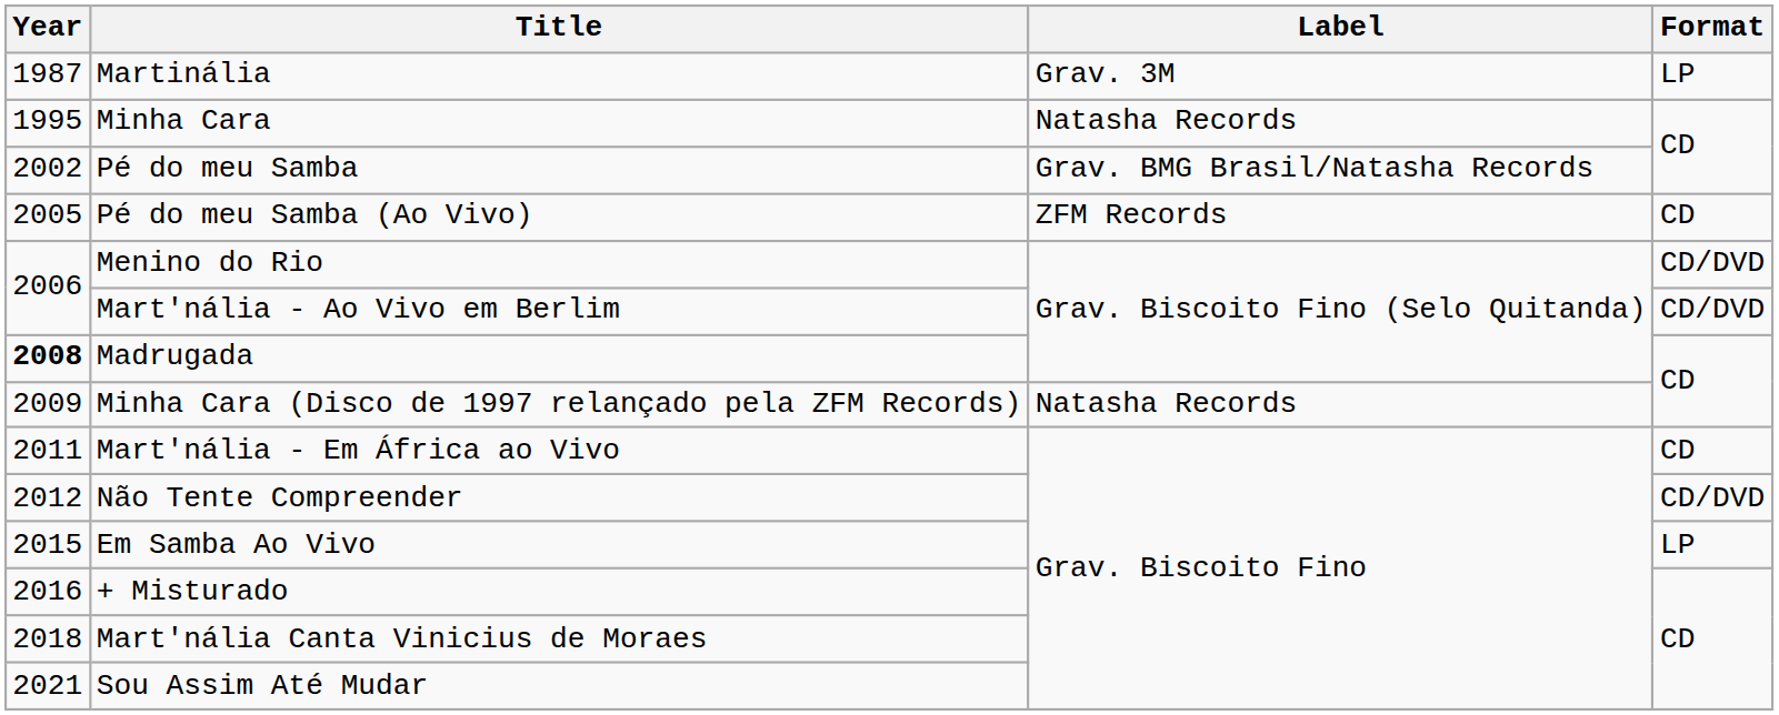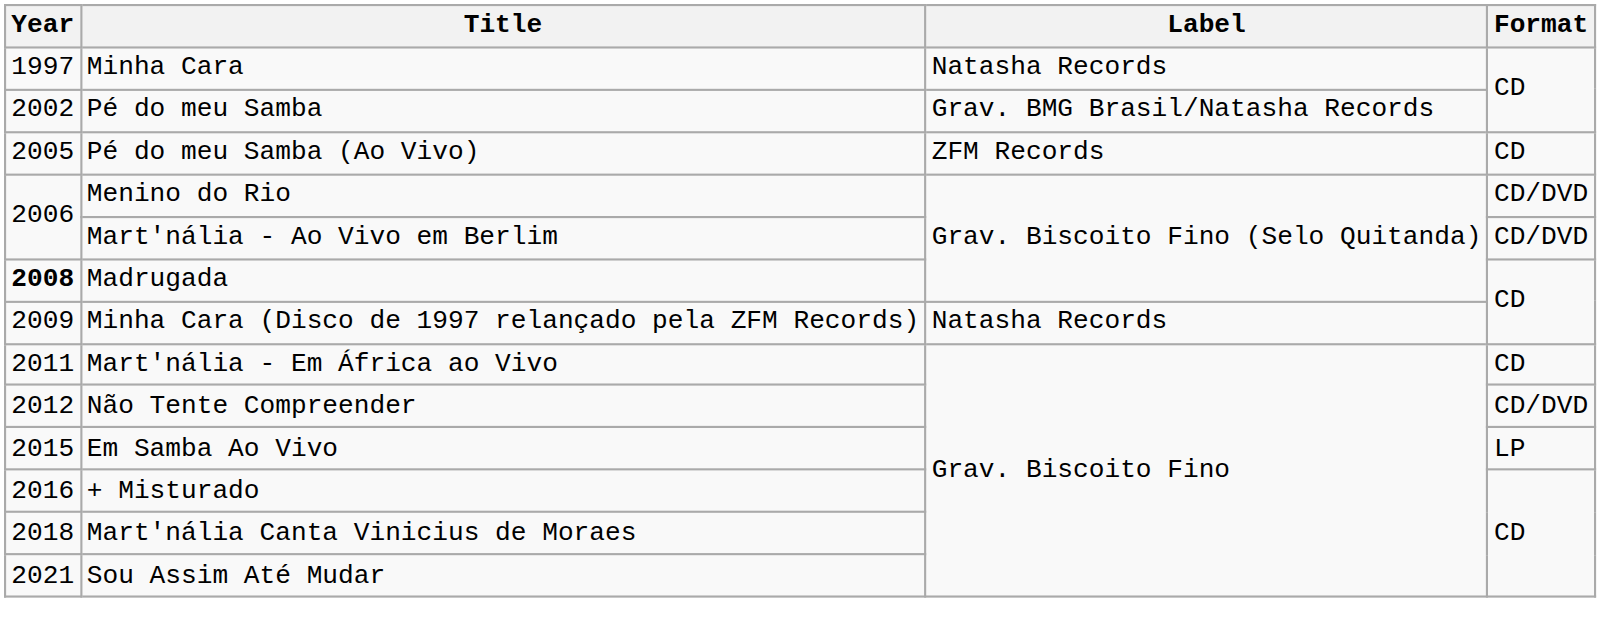- row: 1987 | Martinália | Grav. 3M | LP
Minha Cara | Year: 1995 -> 1997
